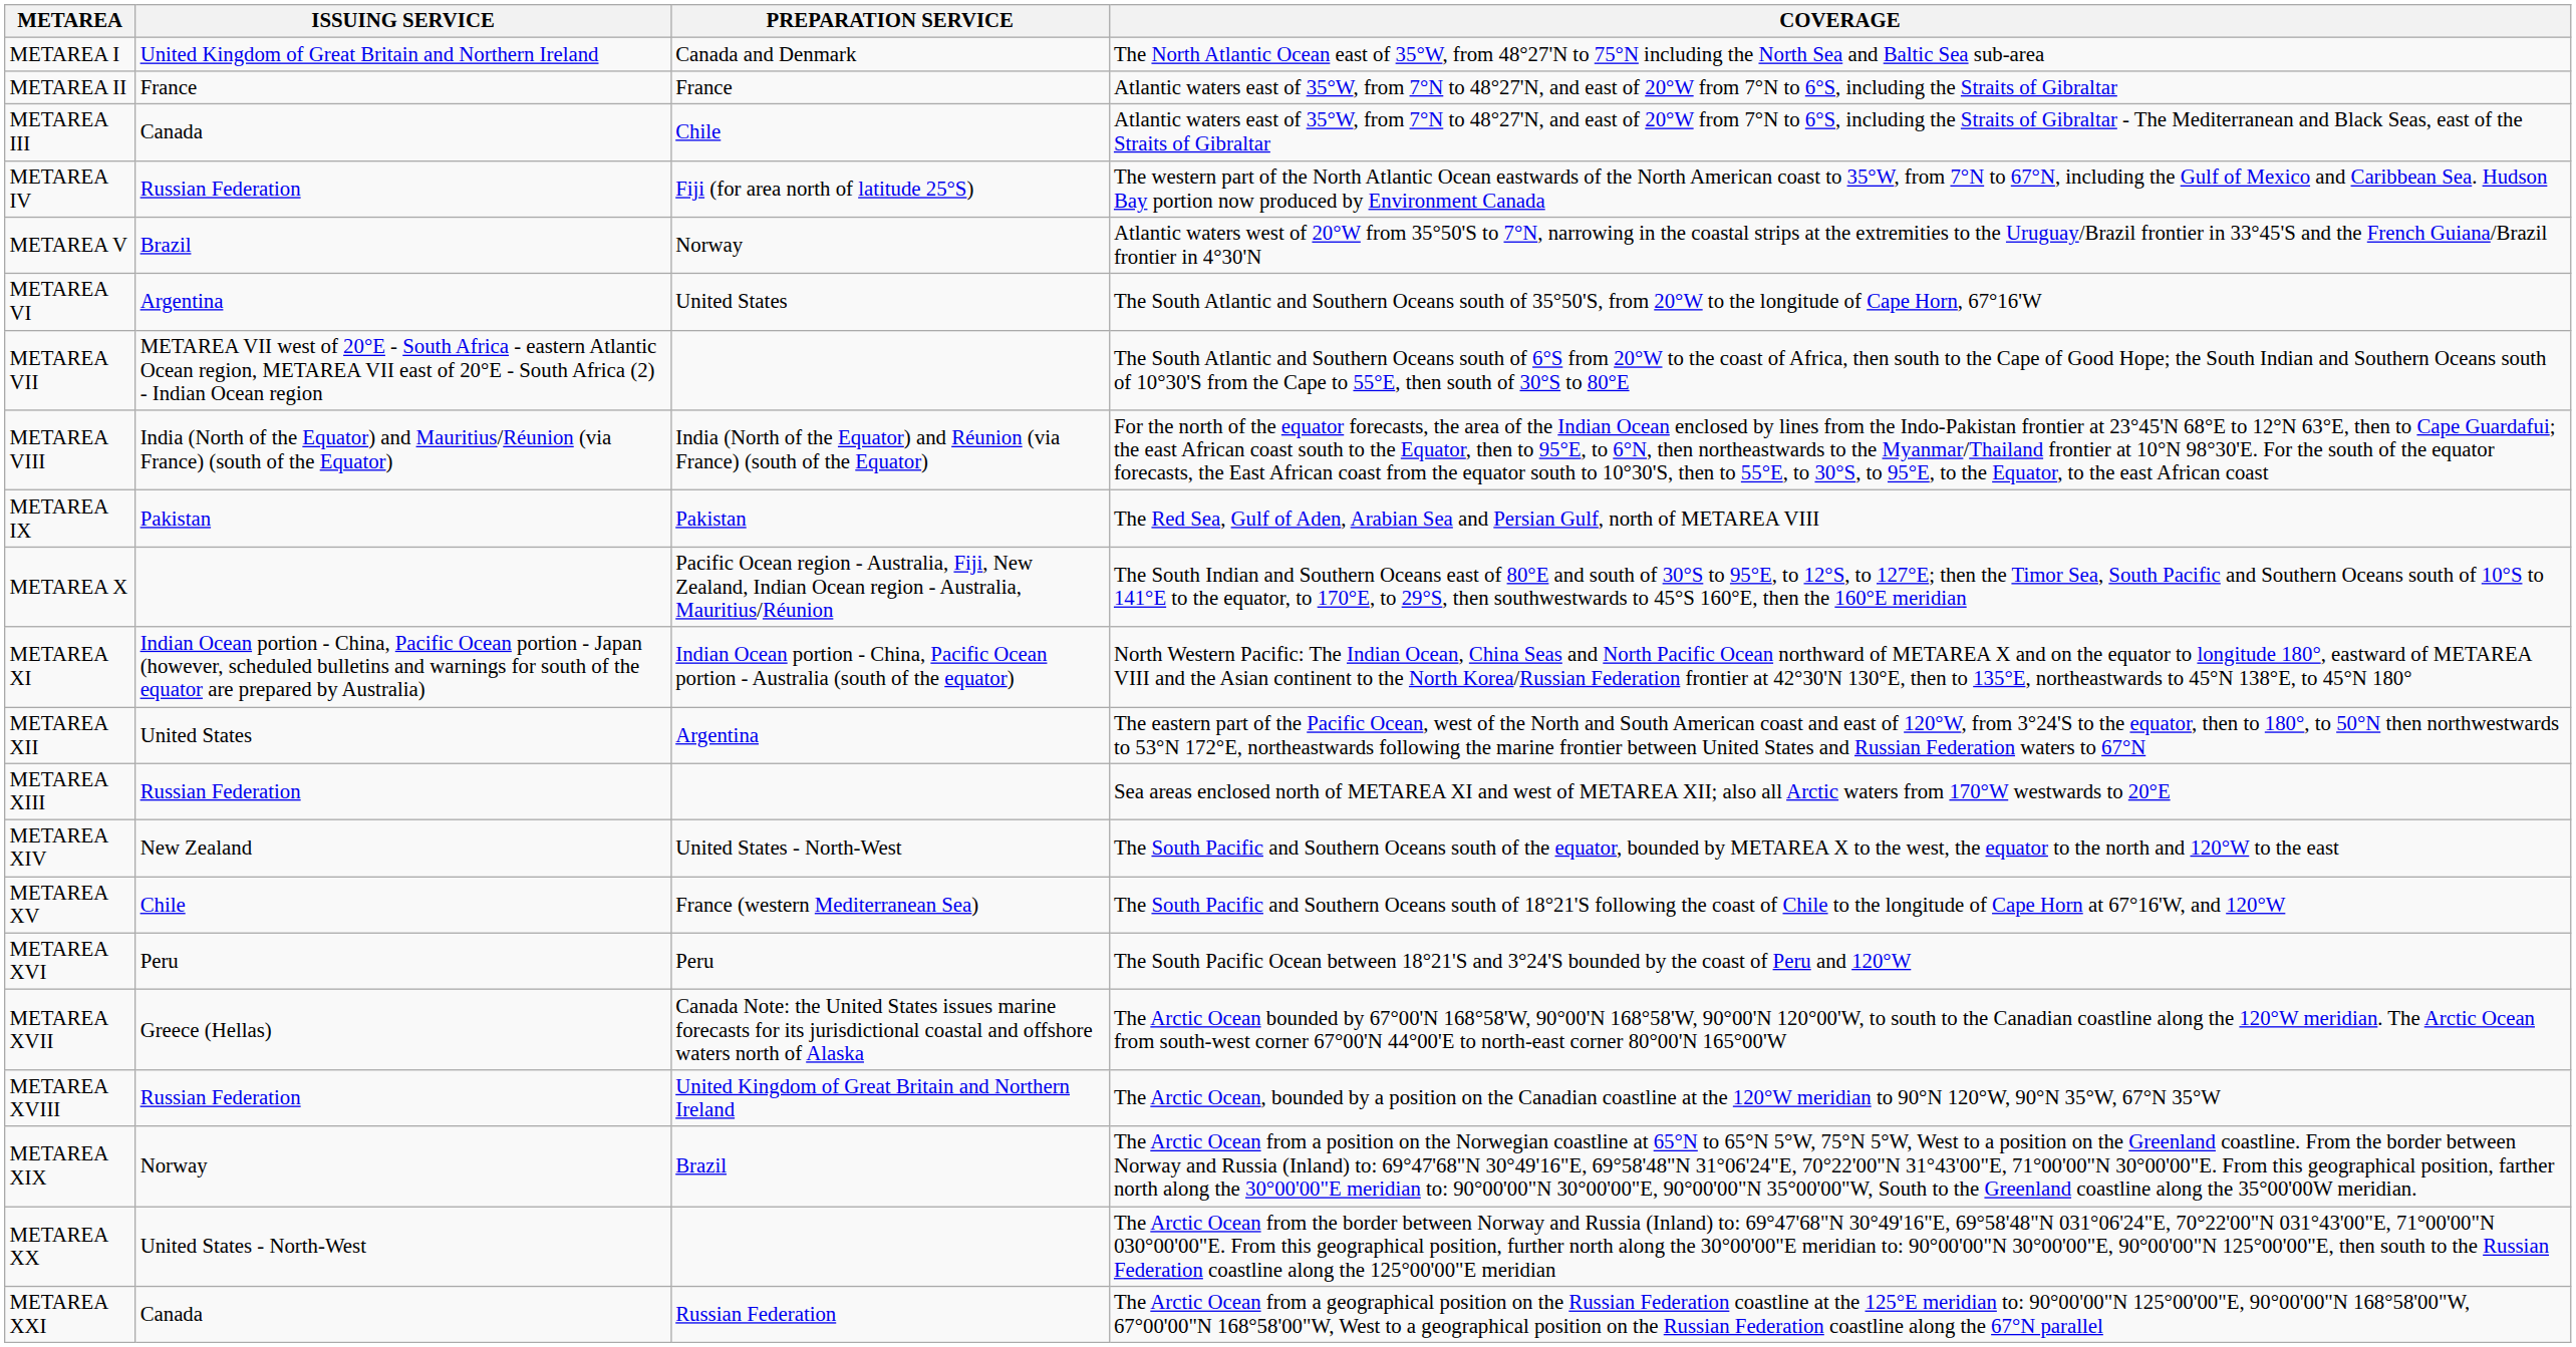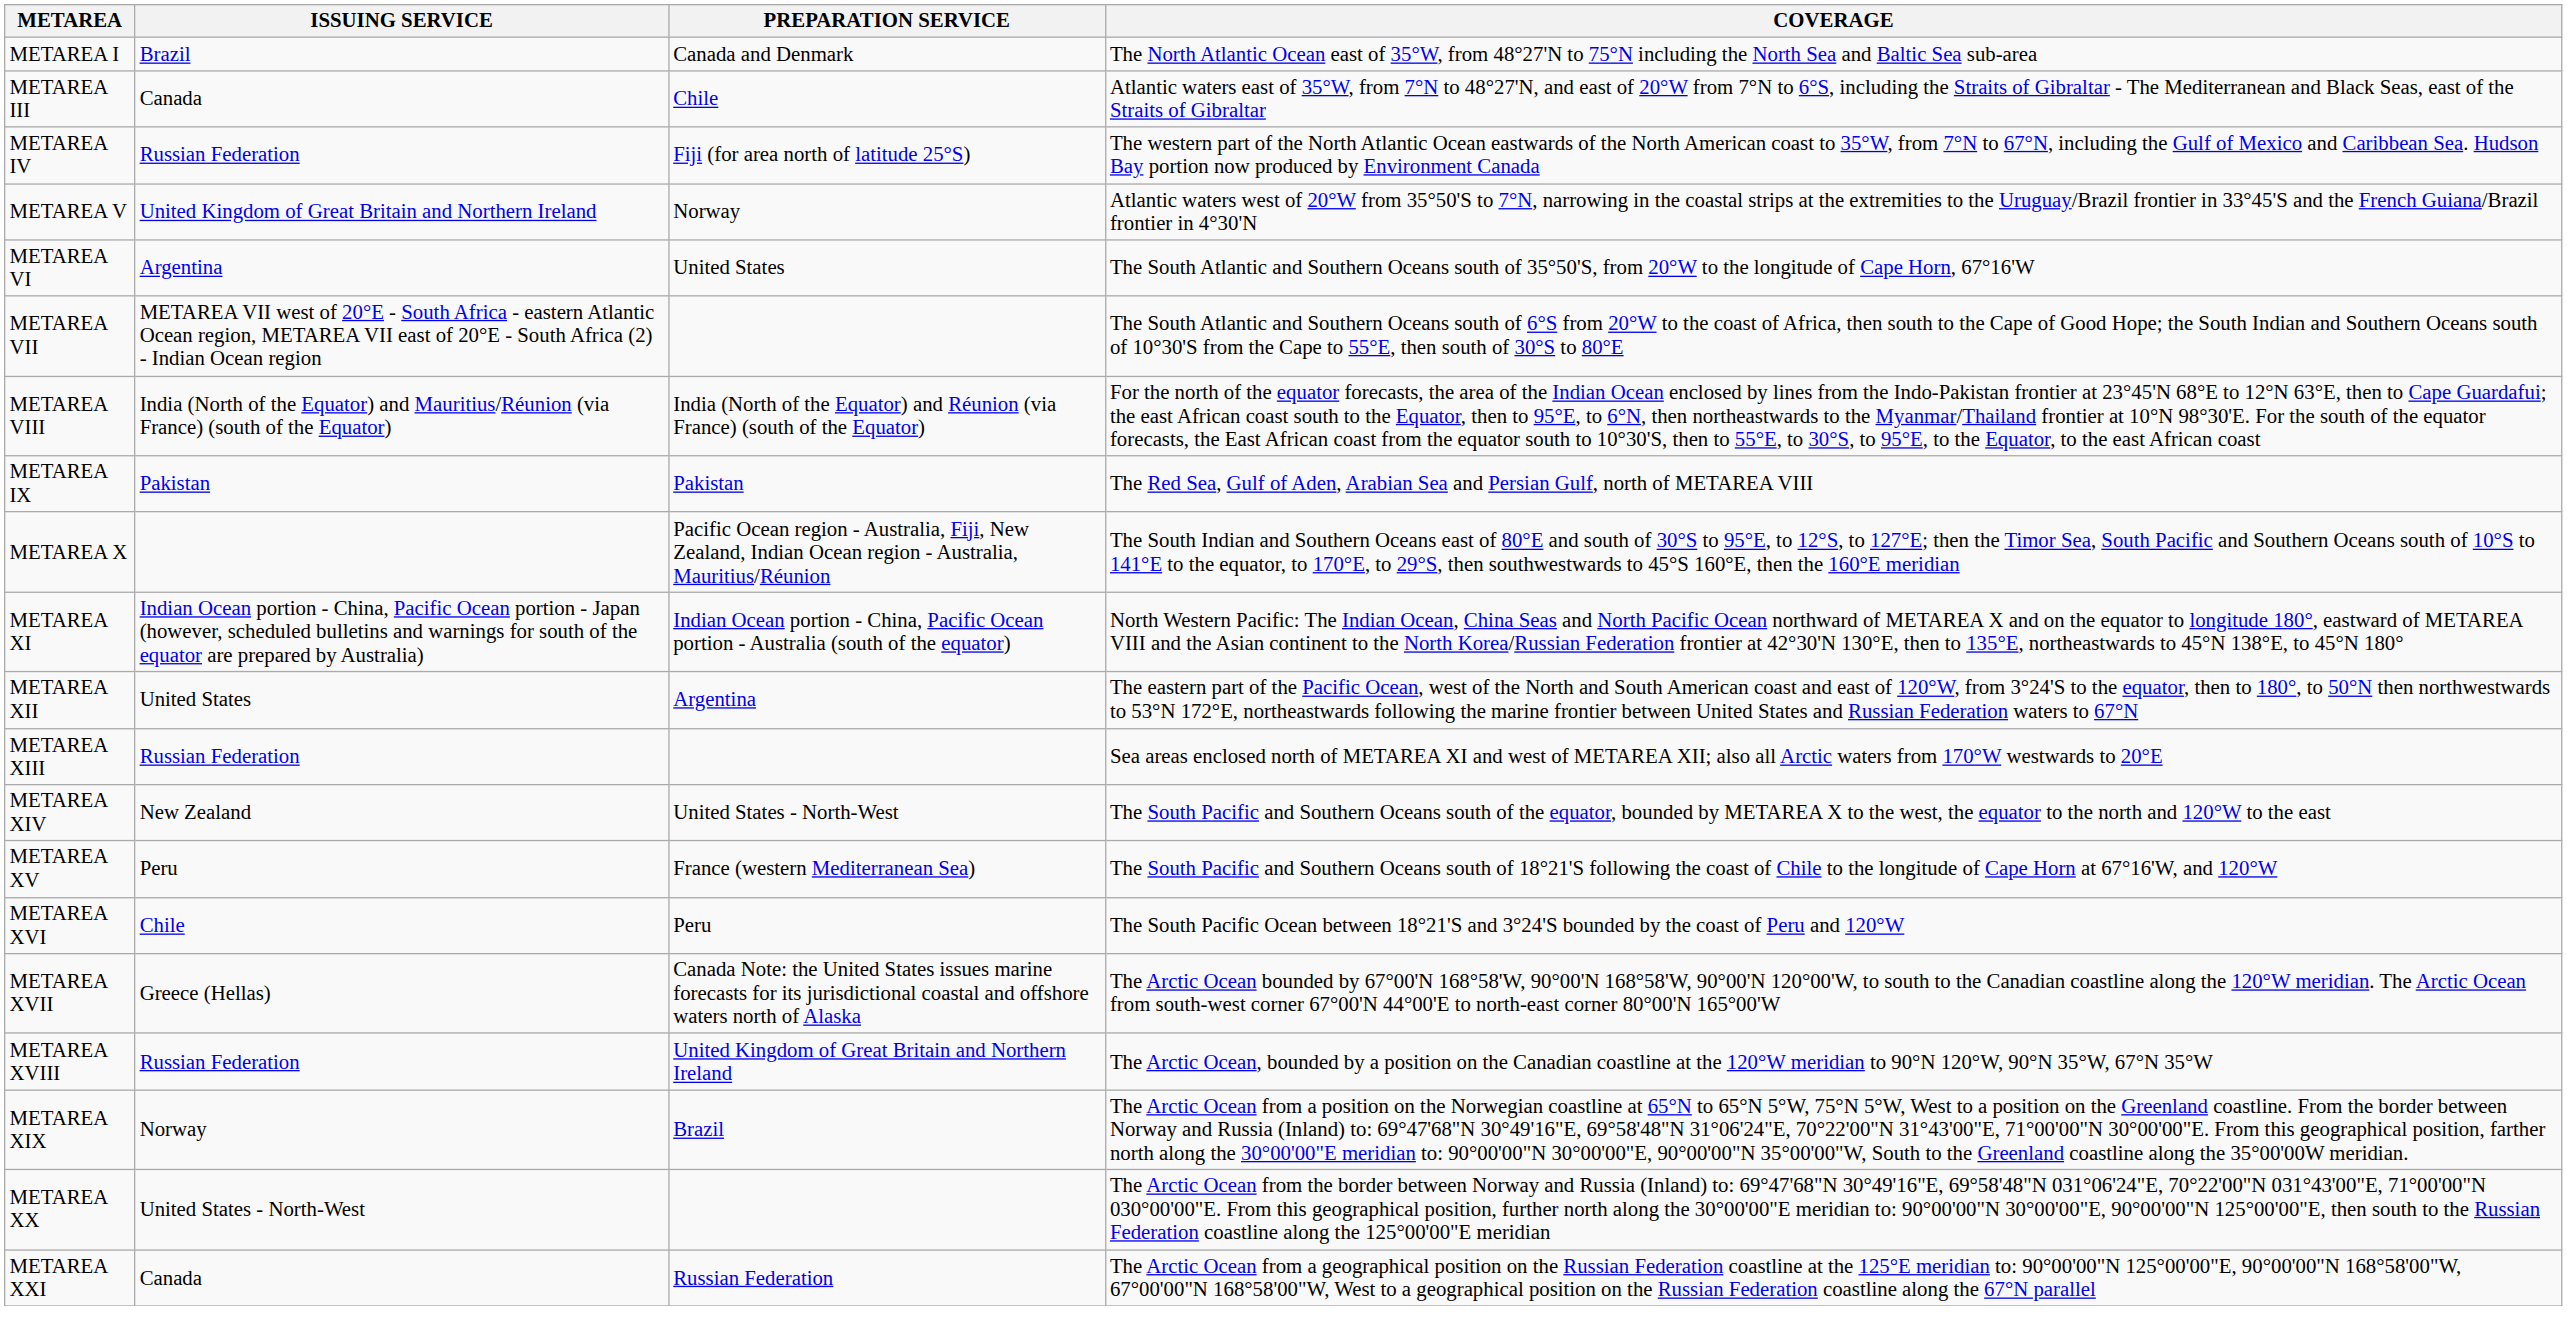METAREA I | ISSUING SERVICE: United Kingdom of Great Britain and Northern Ireland -> Brazil
- row: METAREA II | France | France | Atlantic waters east of 35°W, from 7°N to 48°27'N, and east of 20°W from 7°N to 6°S, including the Straits of Gibraltar
METAREA V | ISSUING SERVICE: Brazil -> United Kingdom of Great Britain and Northern Ireland
METAREA XV | ISSUING SERVICE: Chile -> Peru
METAREA XVI | ISSUING SERVICE: Peru -> Chile
